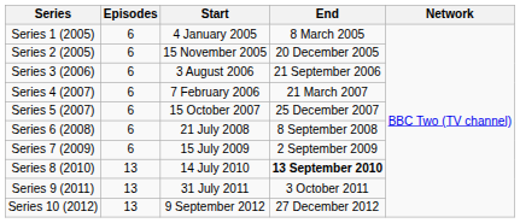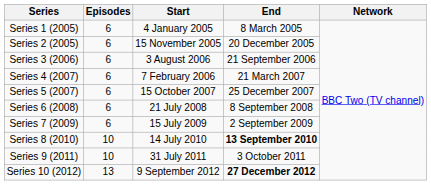Series 8 (2010) | Episodes: 13 -> 10
Series 9 (2011) | Episodes: 13 -> 10
Series 10 (2012) | End: normal -> bold
